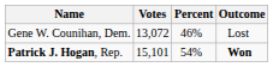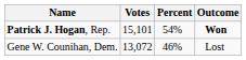rows swapped: Patrick J. Hogan, Rep. <-> Gene W. Counihan, Dem.
